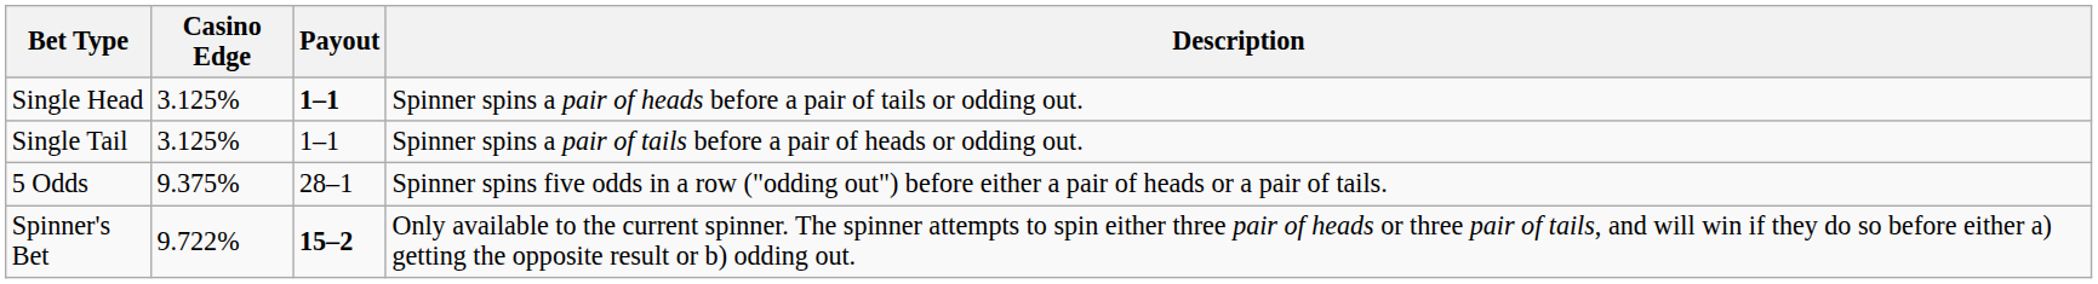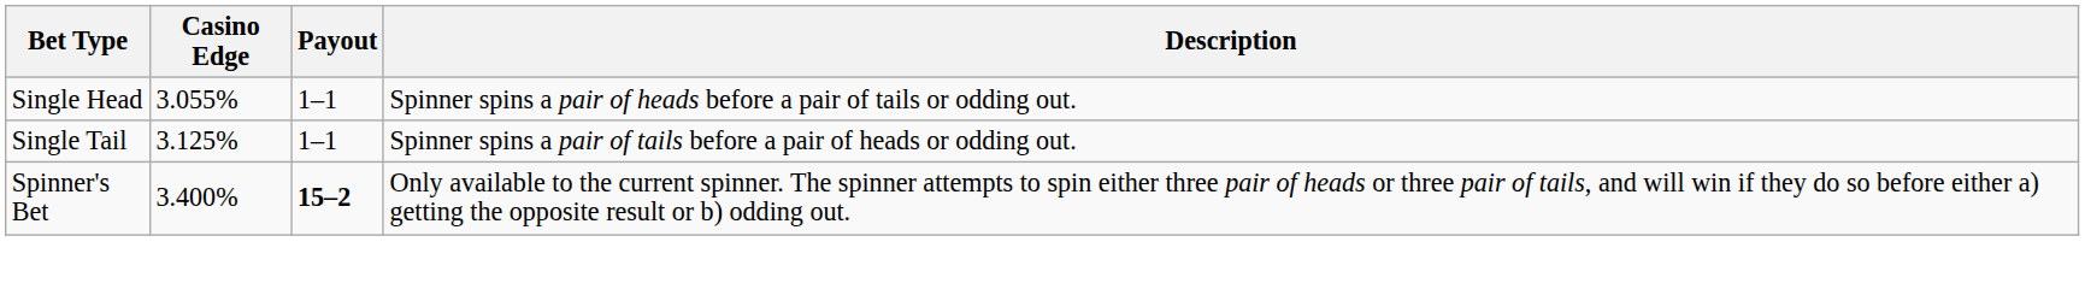Single Head | Casino Edge: 3.125% -> 3.055%
Single Head | Payout: bold -> normal
- row: 5 Odds | 9.375% | 28–1 | Spinner spins five odds in a row ("odding out") before either a pair of heads or a pair of tails.
Spinner's Bet | Casino Edge: 9.722% -> 3.400%
